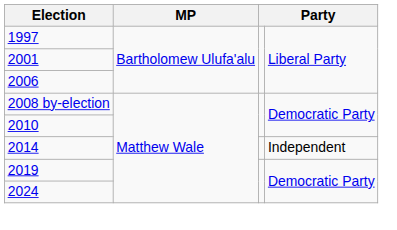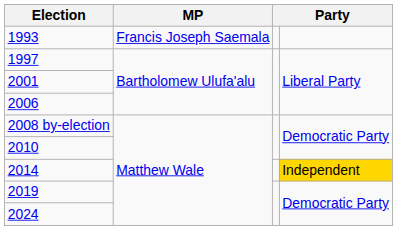+ row: 1993 | Francis Joseph Saemala
2014 | column 4: no background -> gold background
